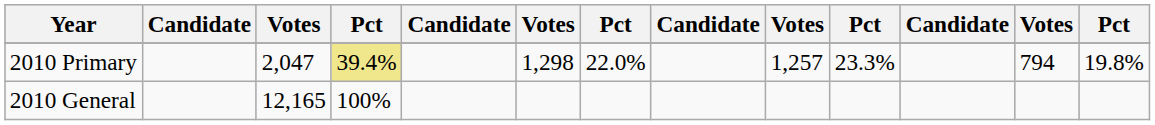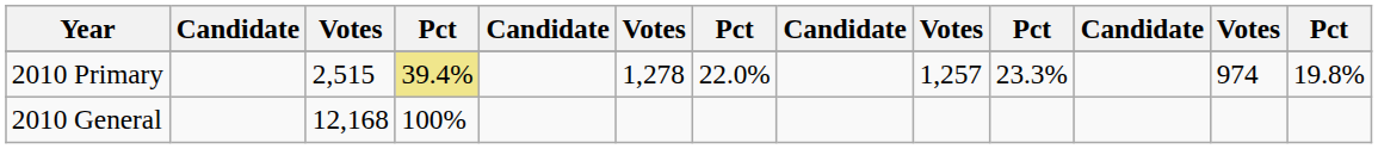2010 Primary | column 3: 2,047 -> 2,515
2010 Primary | column 6: 1,298 -> 1,278
2010 Primary | column 12: 794 -> 974
2010 General | column 3: 12,165 -> 12,168
